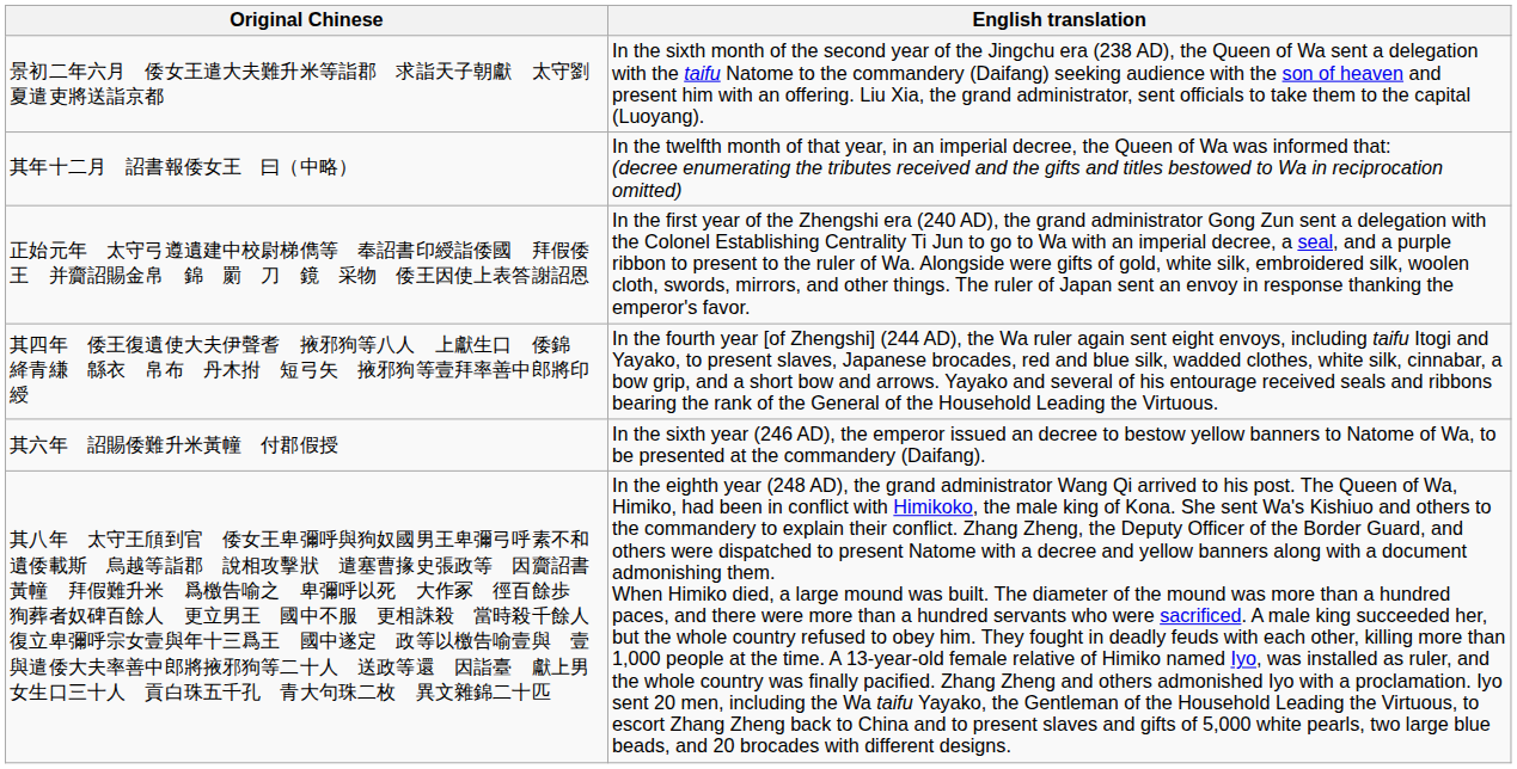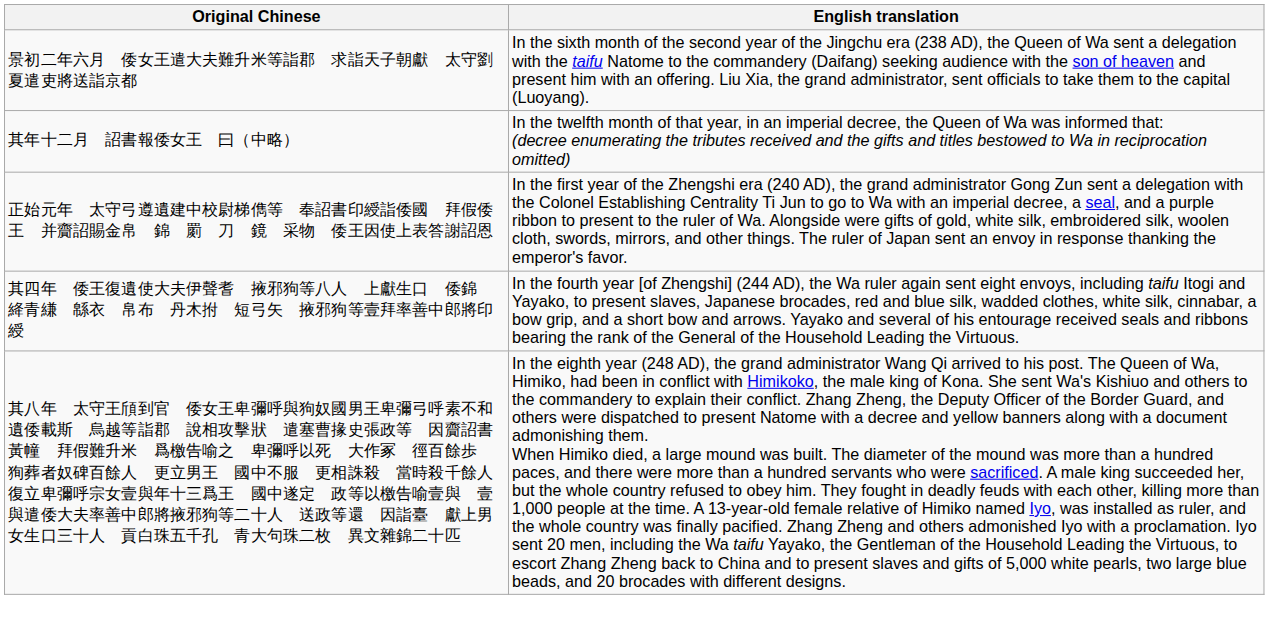- row: 其六年 詔賜倭難升米黃幢 付郡假授 | In the sixth year (246 AD), the emperor issued an decree to bestow yellow banners to Natome of Wa, to be presented at the commandery (Daifang).
